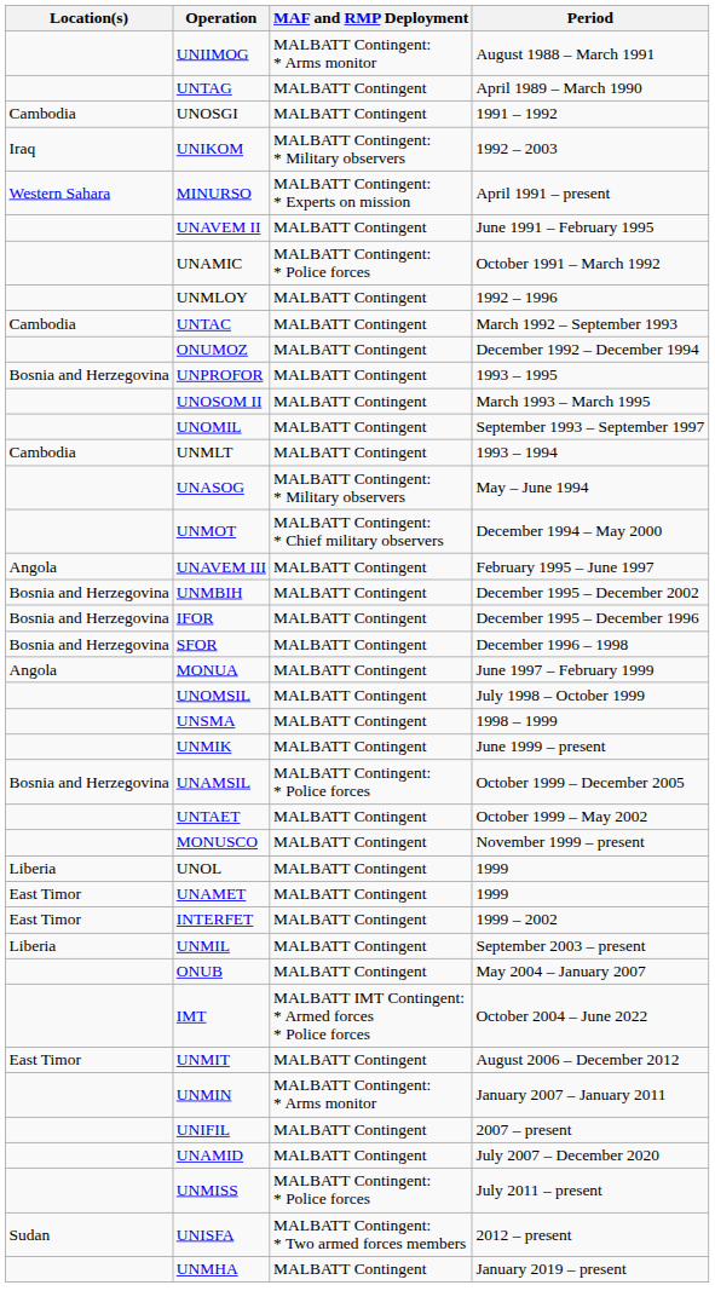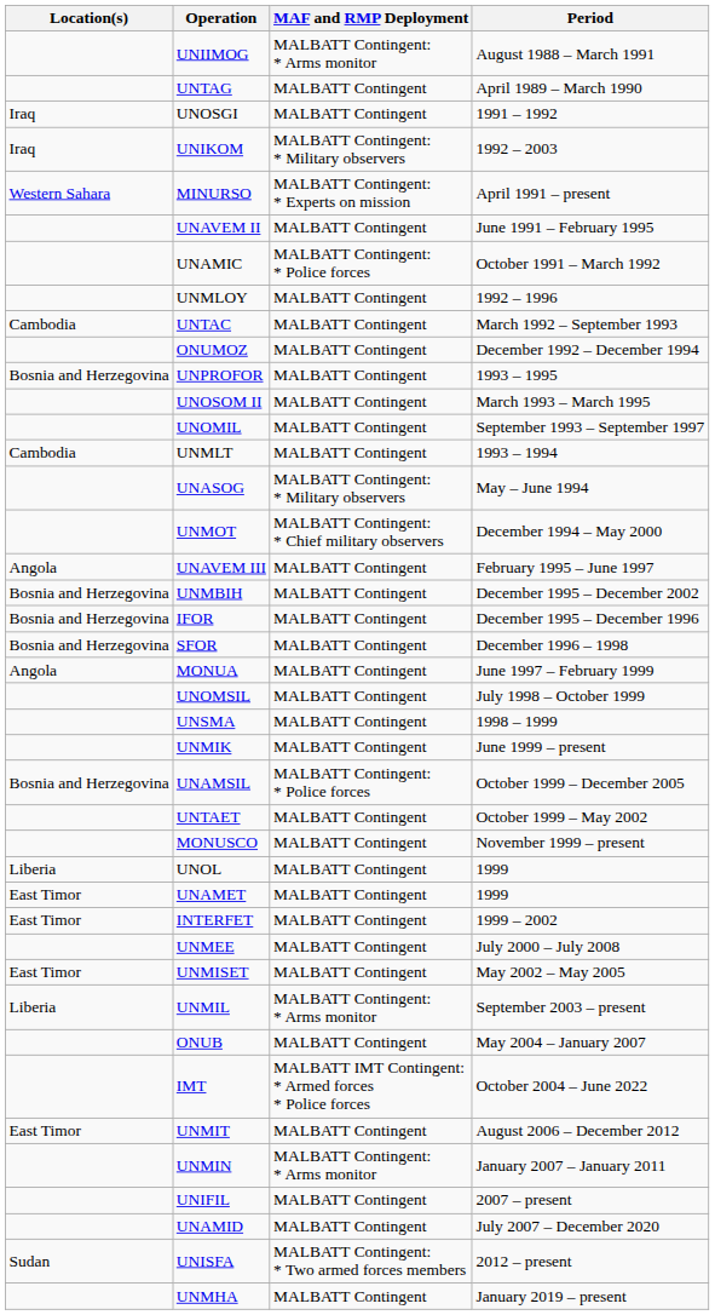UNOSGI | Location(s): Cambodia -> Iraq
+ row: UNMEE | MALBATT Contingent | July 2000 – July 2008
+ row: East Timor | UNMISET | MALBATT Contingent | May 2002 – May 2005
UNMIL | MAF and RMP Deployment: MALBATT Contingent -> MALBATT Contingent: * Arms monitor
- row: UNMISS | MALBATT Contingent: * Police forces | July 2011 – present
